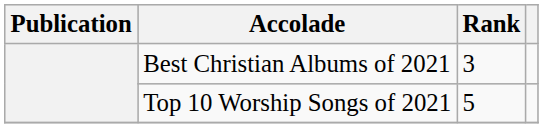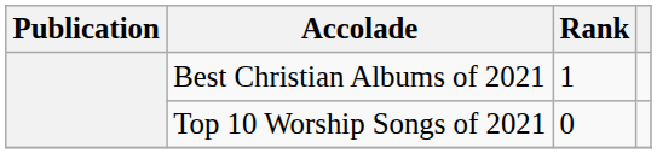Best Christian Albums of 2021 | Rank: 3 -> 1
Top 10 Worship Songs of 2021 | Rank: 5 -> 0
